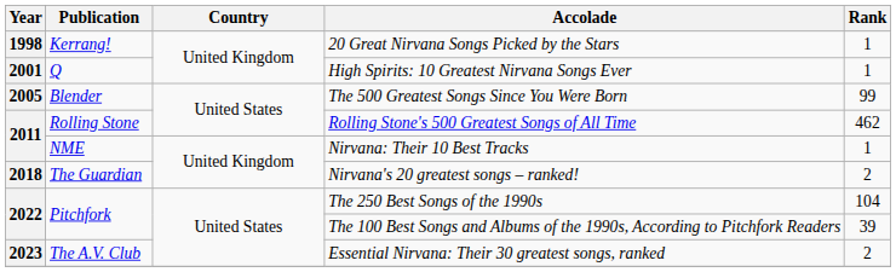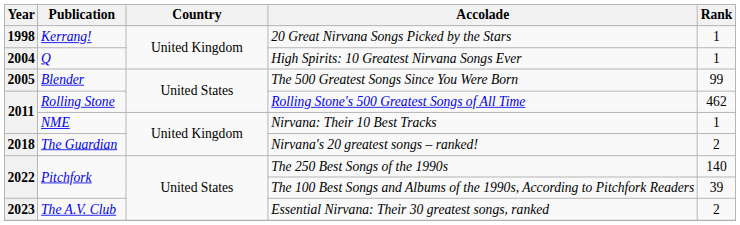High Spirits: 10 Greatest Nirvana Songs Ever | Year: 2001 -> 2004
The 250 Best Songs of the 1990s | Rank: 104 -> 140
